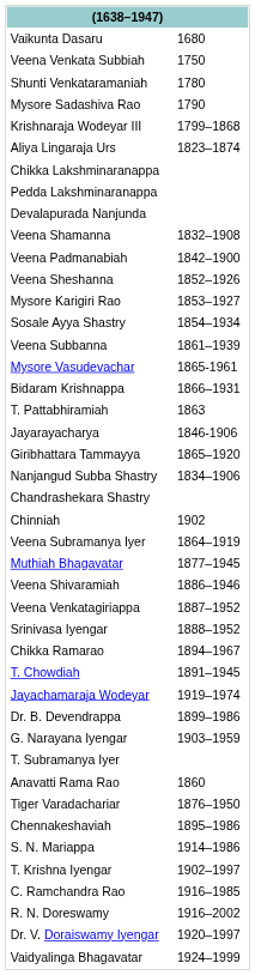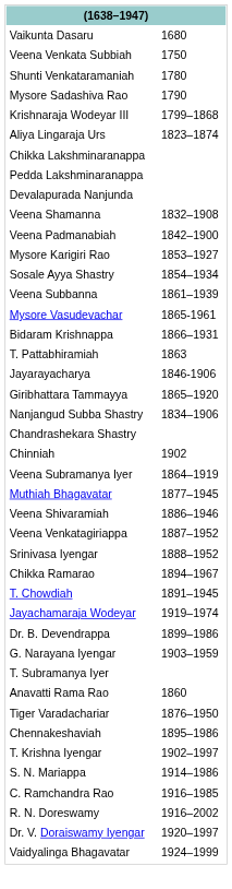- row: Veena Sheshanna | 1852–1926
rows swapped: T. Krishna Iyengar <-> S. N. Mariappa
